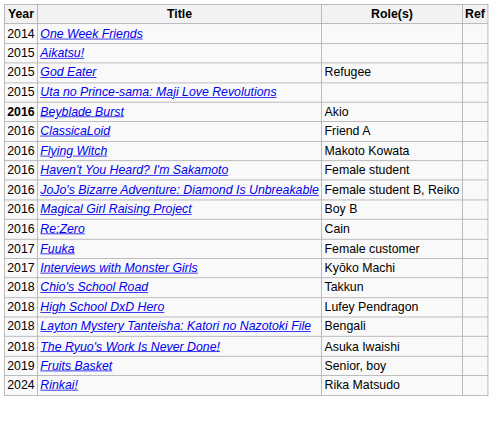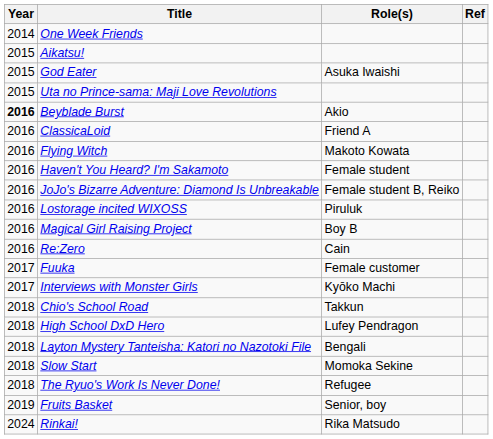God Eater | Role(s): Refugee -> Asuka Iwaishi
+ row: 2016 | Lostorage incited WIXOSS | Piruluk
+ row: 2018 | Slow Start | Momoka Sekine
The Ryuo's Work Is Never Done! | Role(s): Asuka Iwaishi -> Refugee
